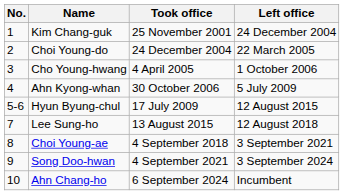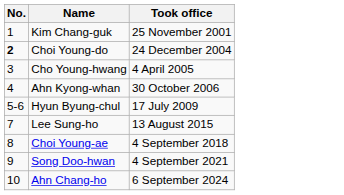- column: Left office | 24 December 2004 | 22 March 2005 | 1 October 2006 | 5 July 2009 | 12 August 2015 | 12 August 2018 | 3 September 2021 | 3 September 2024 | Incumbent
Choi Young-do | No.: normal -> bold
